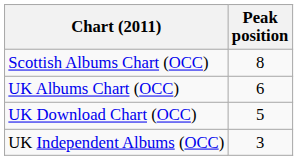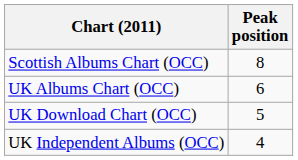UK Independent Albums (OCC) | Peak position: 3 -> 4
